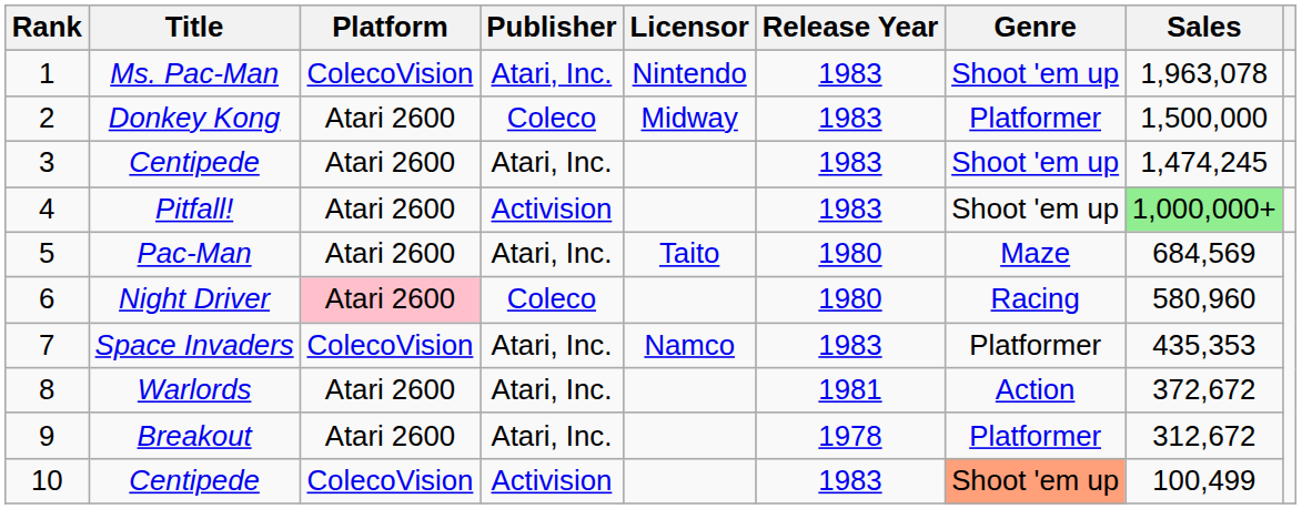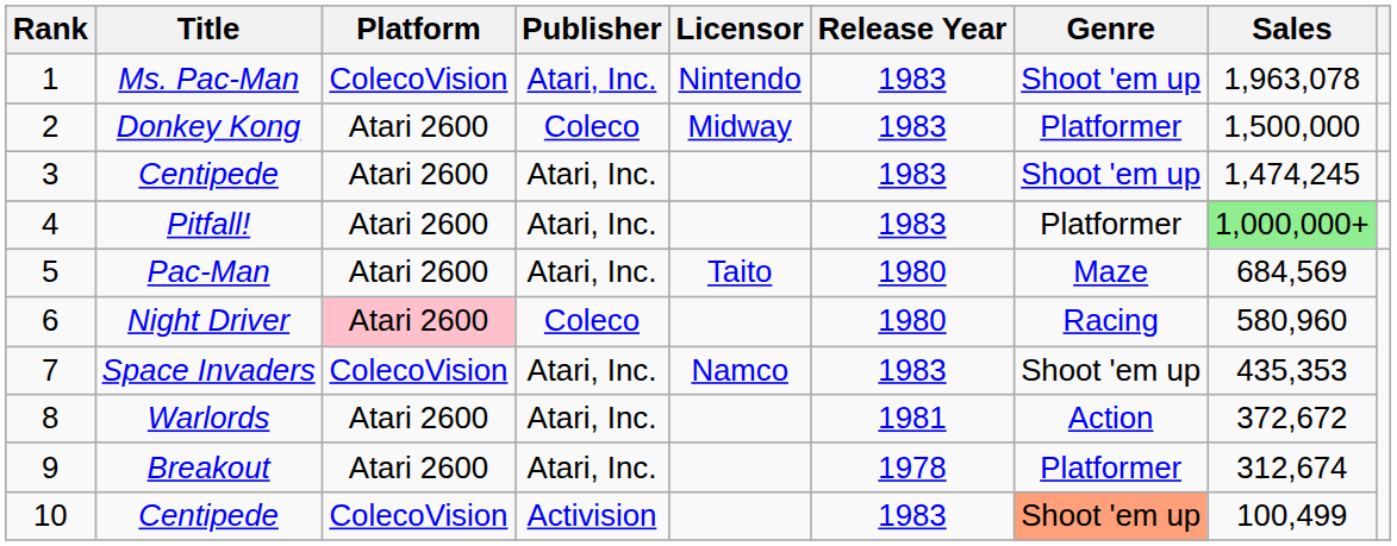Pitfall! | Publisher: Activision -> Atari, Inc.
Pitfall! | Genre: Shoot 'em up -> Platformer
Space Invaders | Genre: Platformer -> Shoot 'em up
Breakout | Sales: 312,672 -> 312,674
